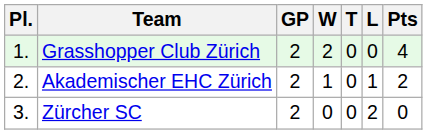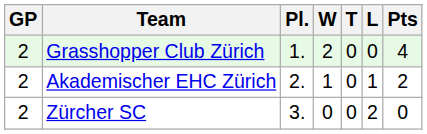columns swapped: Pl. <-> GP
